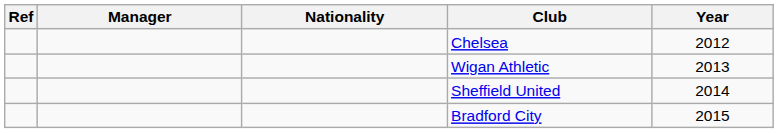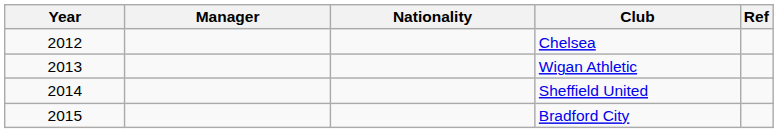columns swapped: Year <-> Ref
